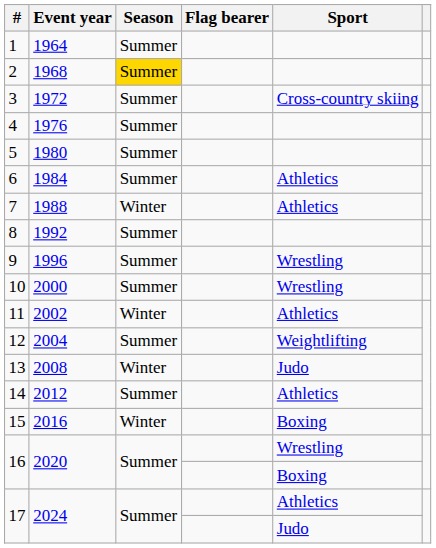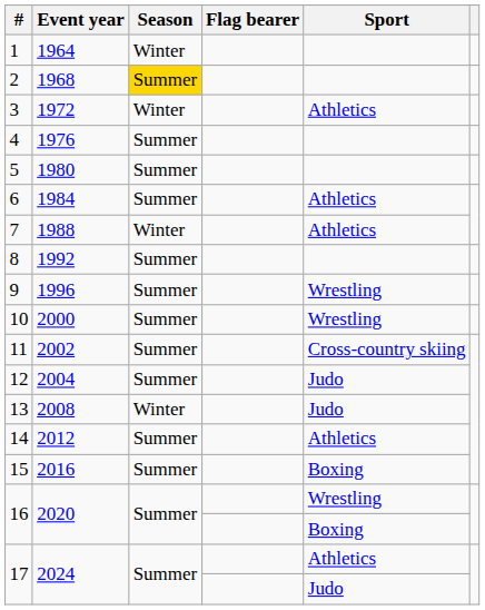1 | Season: Summer -> Winter
3 | Season: Summer -> Winter
3 | Sport: Cross-country skiing -> Athletics
11 | Season: Winter -> Summer
11 | Sport: Athletics -> Cross-country skiing
12 | Sport: Weightlifting -> Judo
15 | Season: Winter -> Summer
